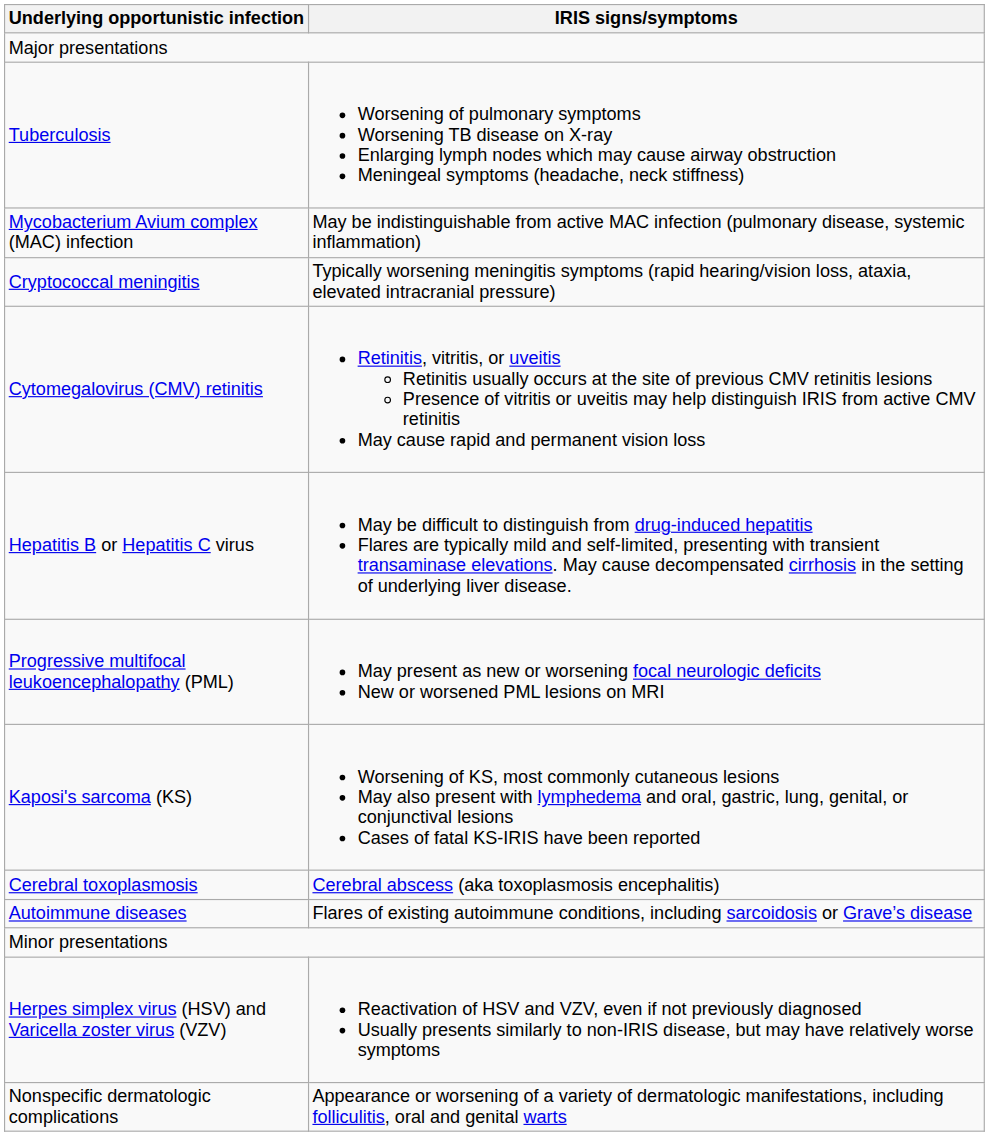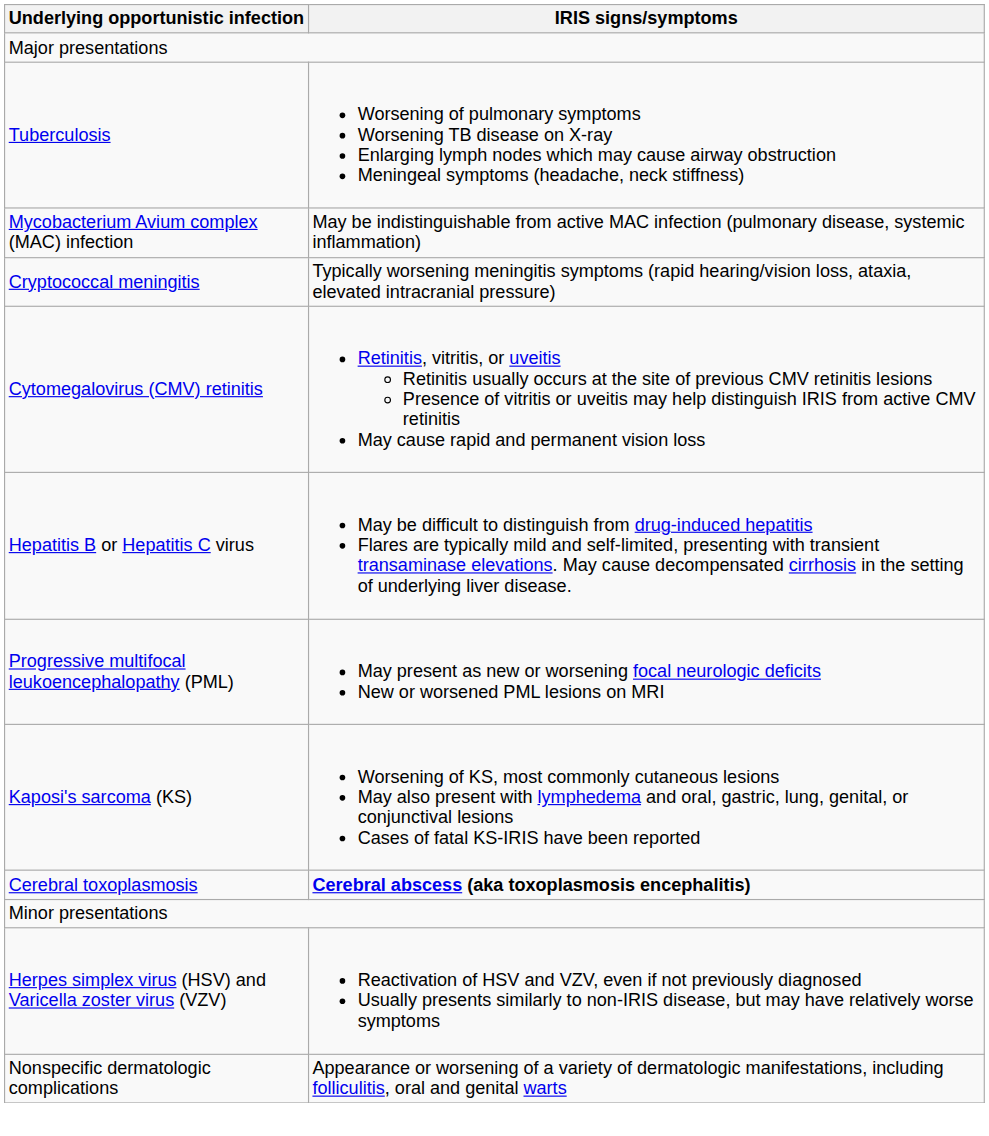Cerebral toxoplasmosis | IRIS signs/symptoms: normal -> bold
- row: Autoimmune diseases | Flares of existing autoimmune conditions, including sarcoidosis or Grave’s disease
